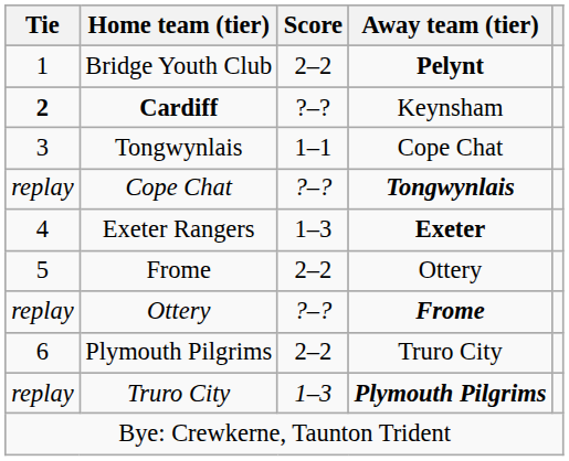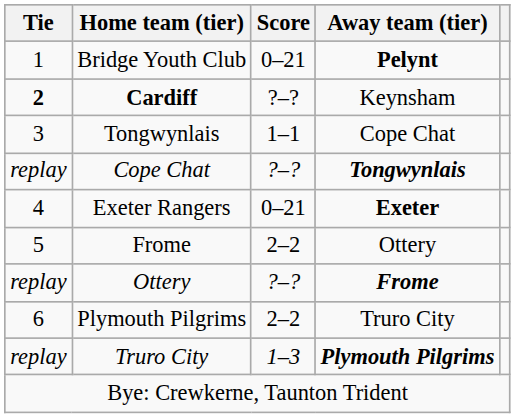Bridge Youth Club | Score: 2–2 -> 0–21
Exeter Rangers | Score: 1–3 -> 0–21
